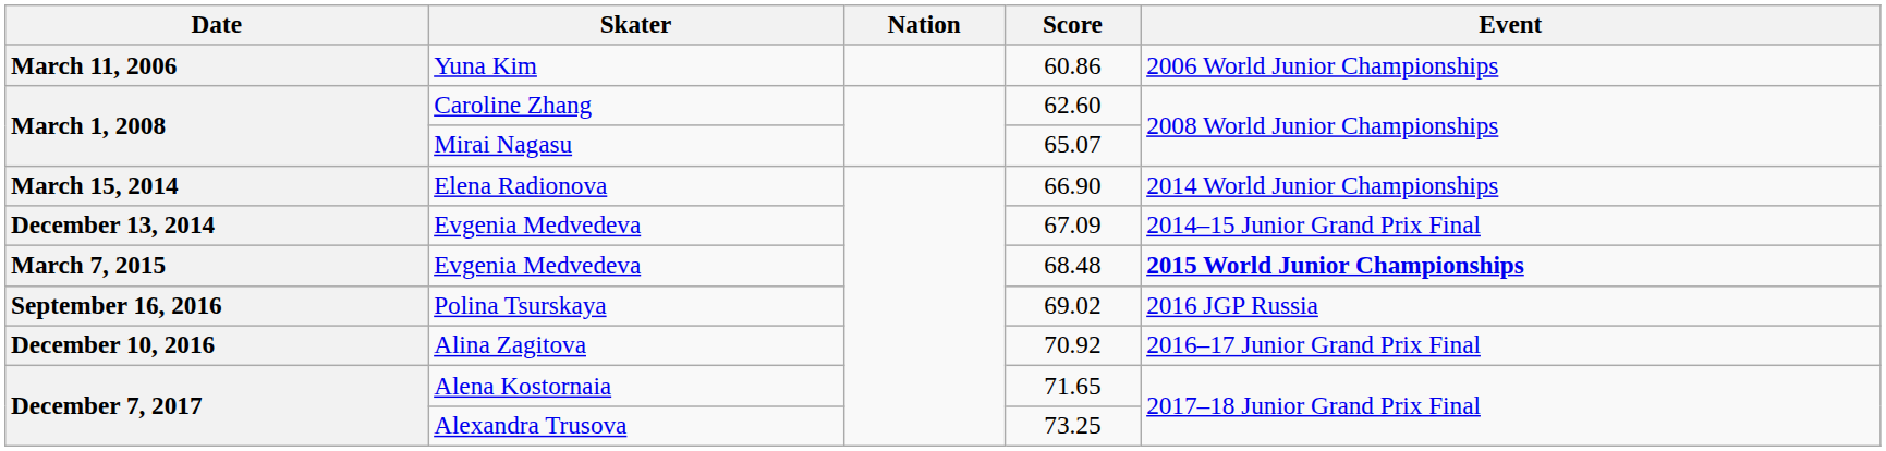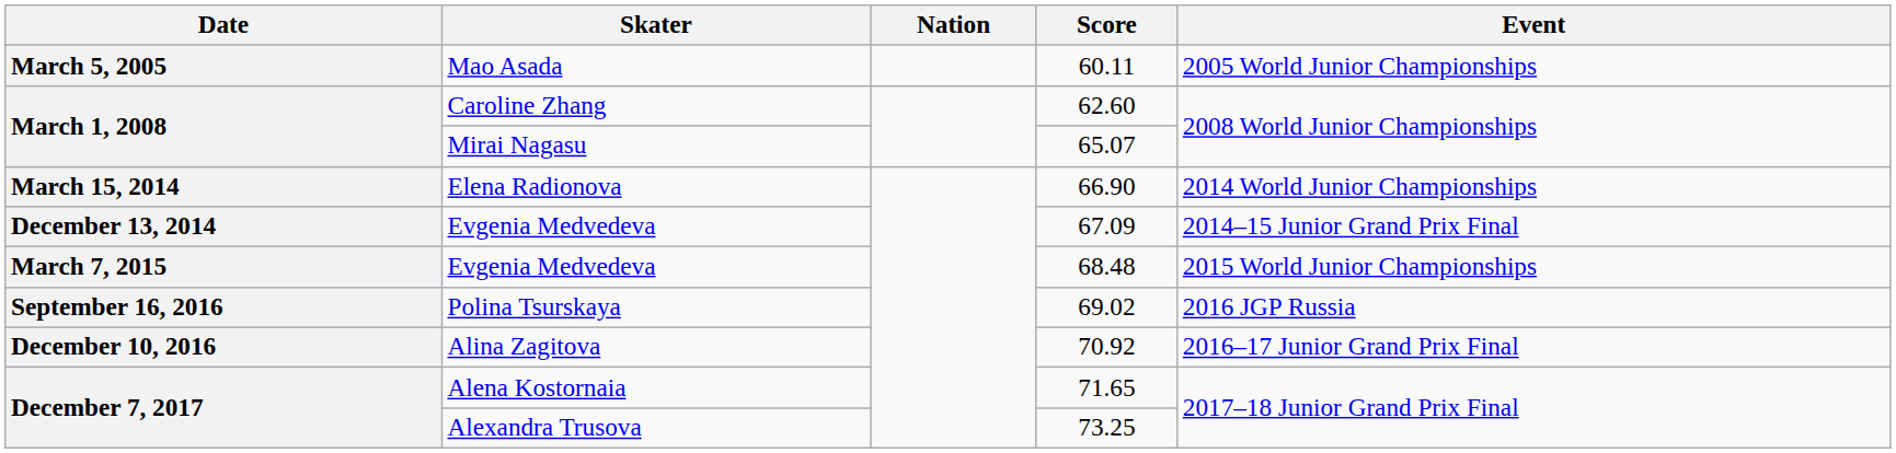+ row: March 5, 2005 | Mao Asada | 60.11 | 2005 World Junior Championships
- row: March 11, 2006 | Yuna Kim | 60.86 | 2006 World Junior Championships
Evgenia Medvedeva / 68.48 | Event: bold -> normal
